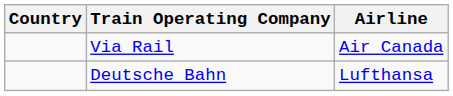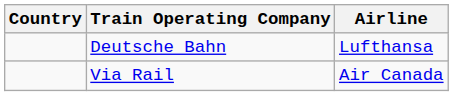rows swapped: Via Rail <-> Deutsche Bahn
